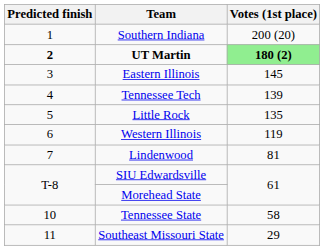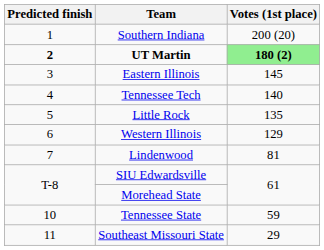Tennessee Tech | Votes (1st place): 139 -> 140
Western Illinois | Votes (1st place): 119 -> 129
Tennessee State | Votes (1st place): 58 -> 59
